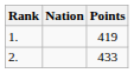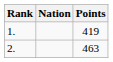2. | Points: 433 -> 463
